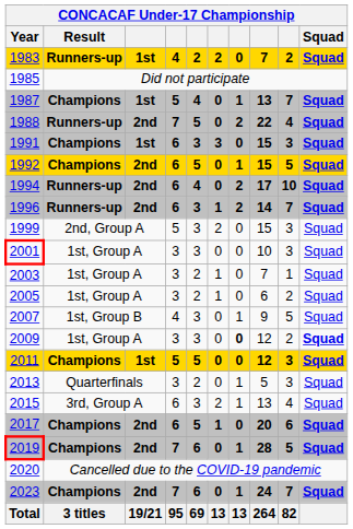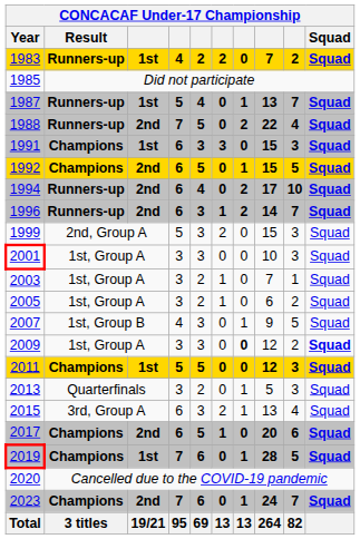1987 | Result: Champions -> Runners-up
2019 | column 3: 2nd -> 1st
